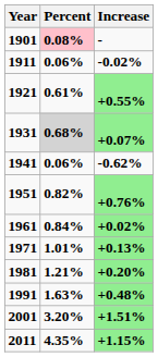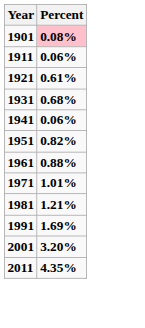- column: Increase | - | -0.02% | +0.55% | +0.07% | -0.62% | +0.76% | +0.02% | +0.13% | +0.20% | +0.48% | +1.51% | +1.15%
1931 | Percent: lightgrey background -> no background
1961 | Percent: 0.84% -> 0.88%
1991 | Percent: 1.63% -> 1.69%
